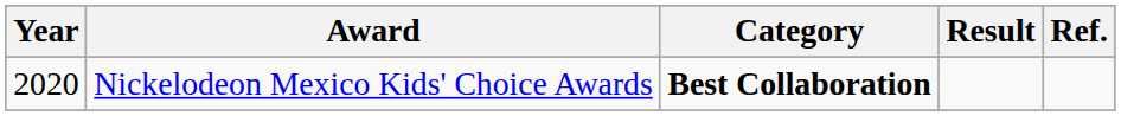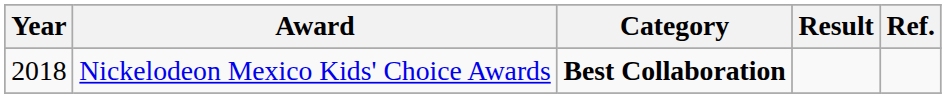Nickelodeon Mexico Kids' Choice Awards | Year: 2020 -> 2018
